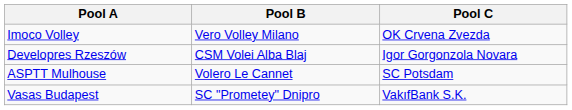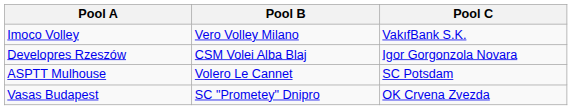Imoco Volley | Pool C: OK Crvena Zvezda -> VakıfBank S.K.
Vasas Budapest | Pool C: VakıfBank S.K. -> OK Crvena Zvezda
